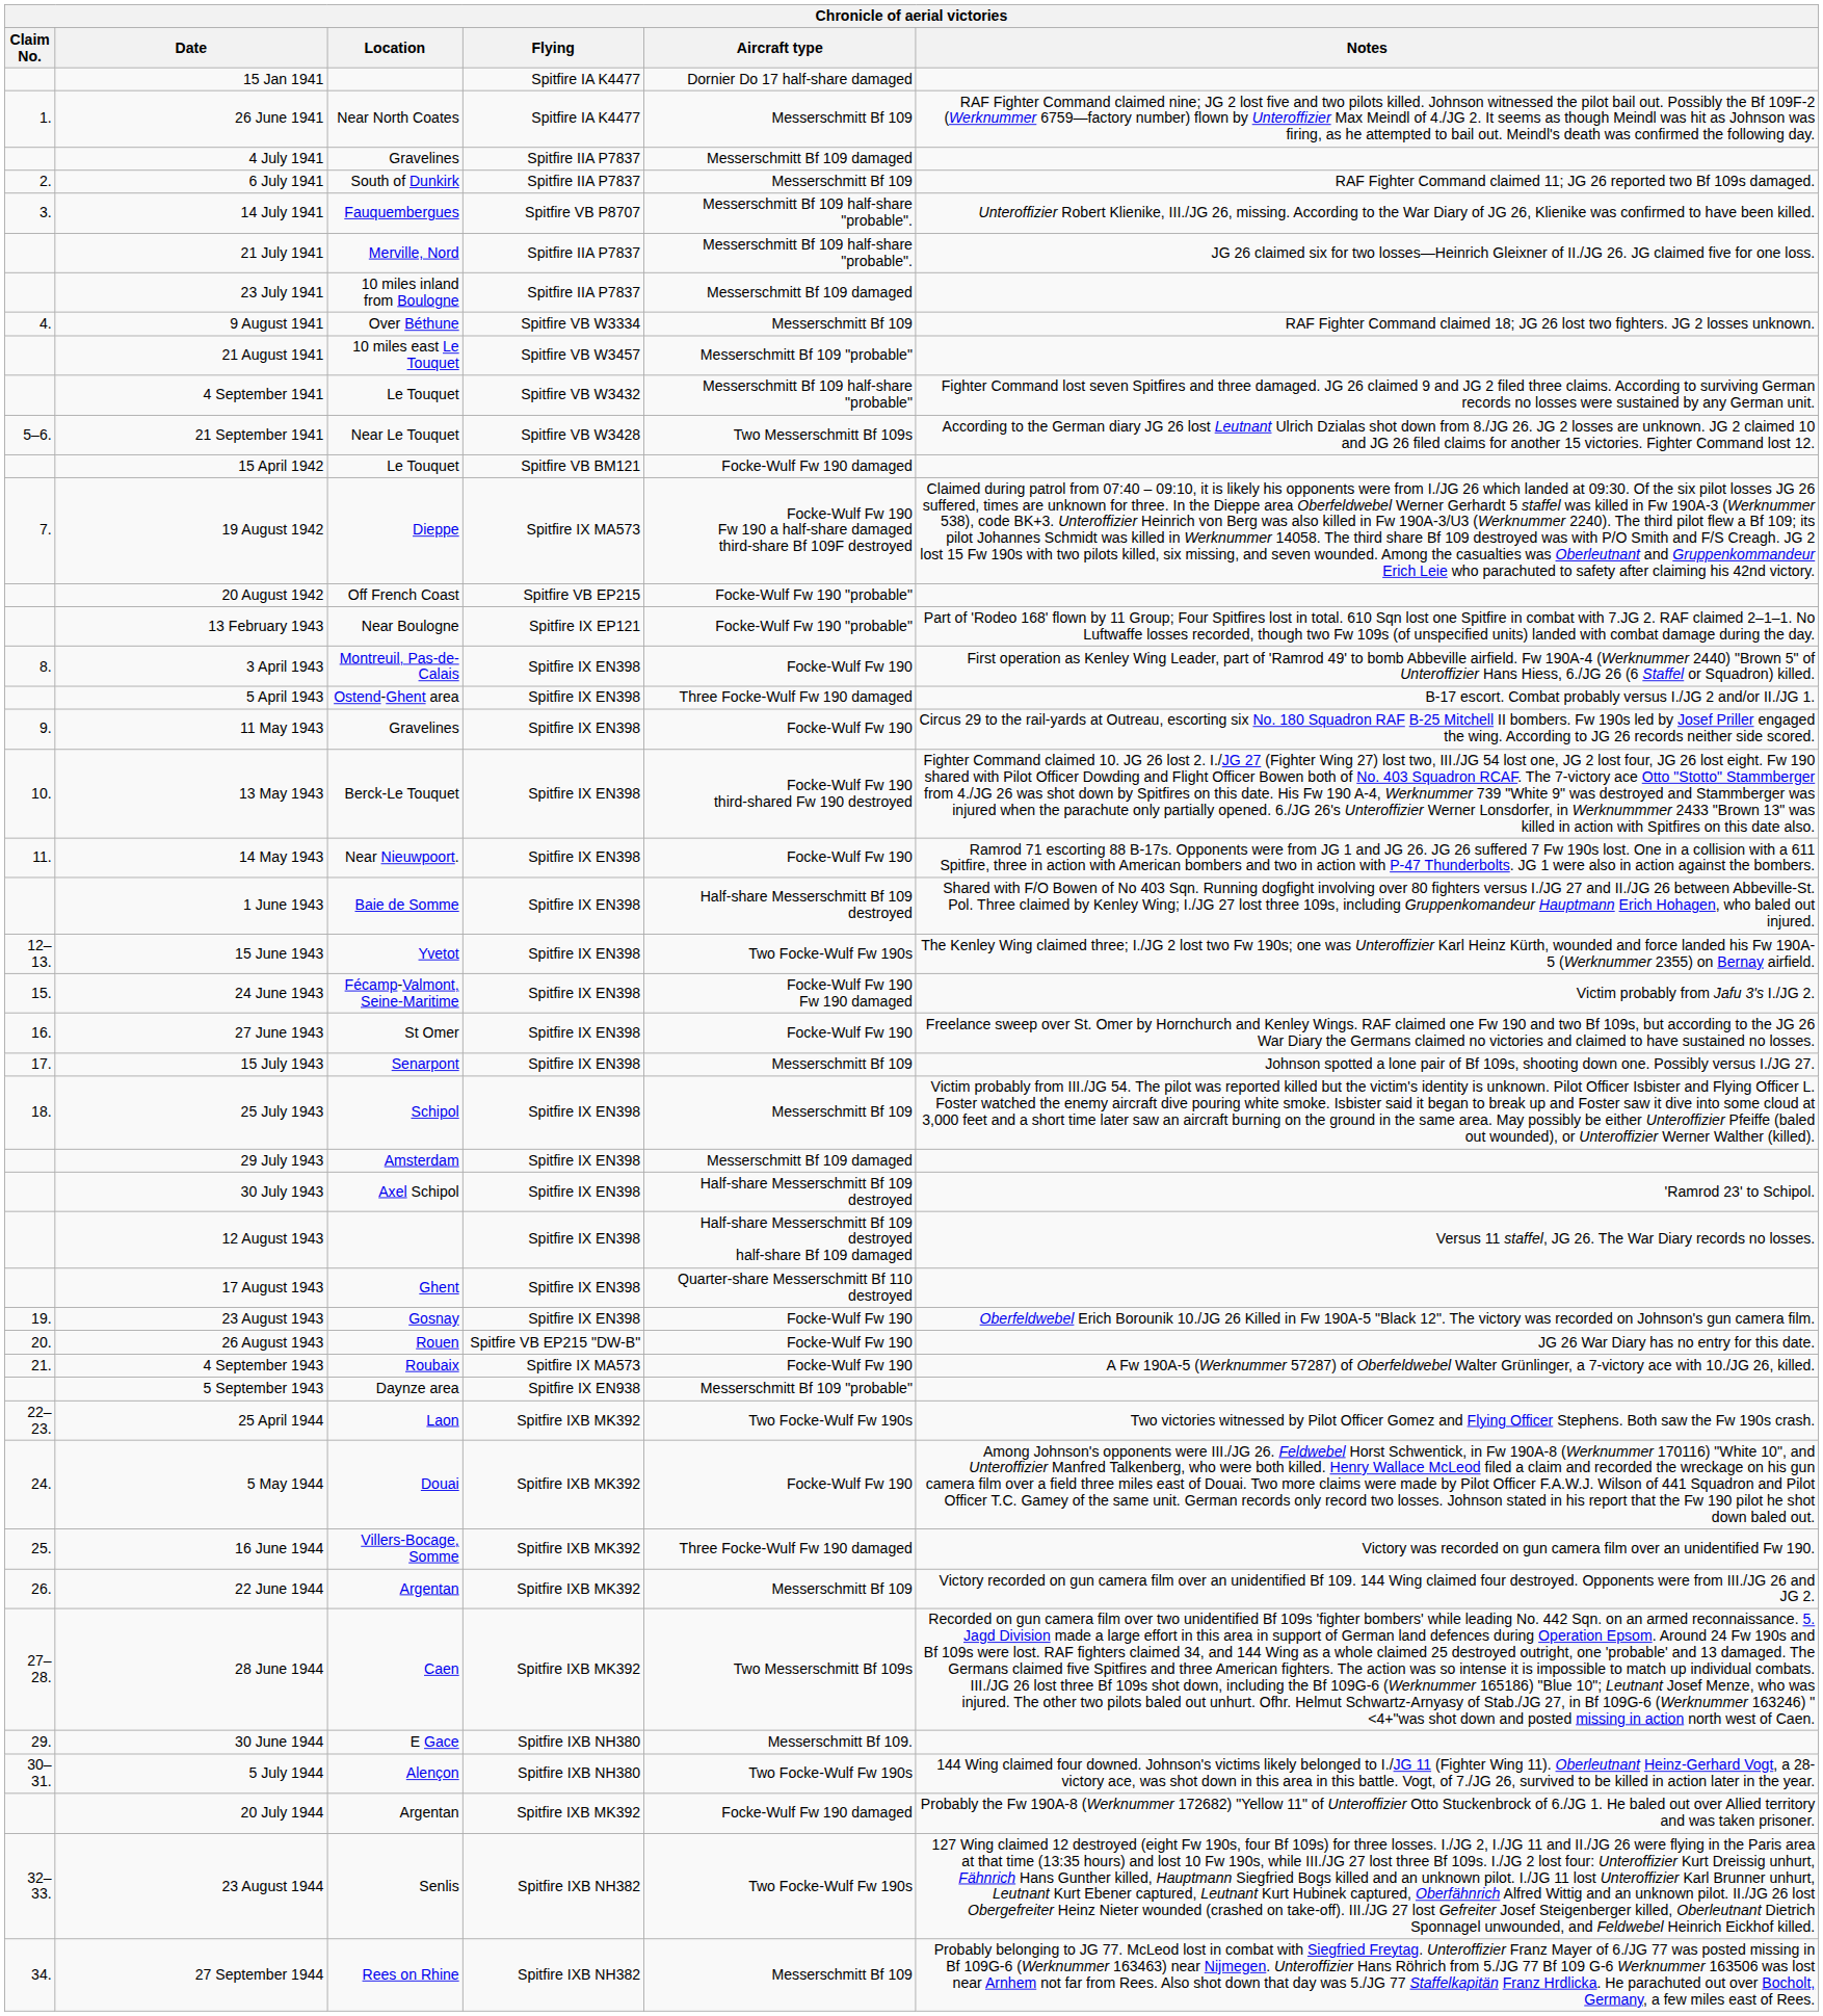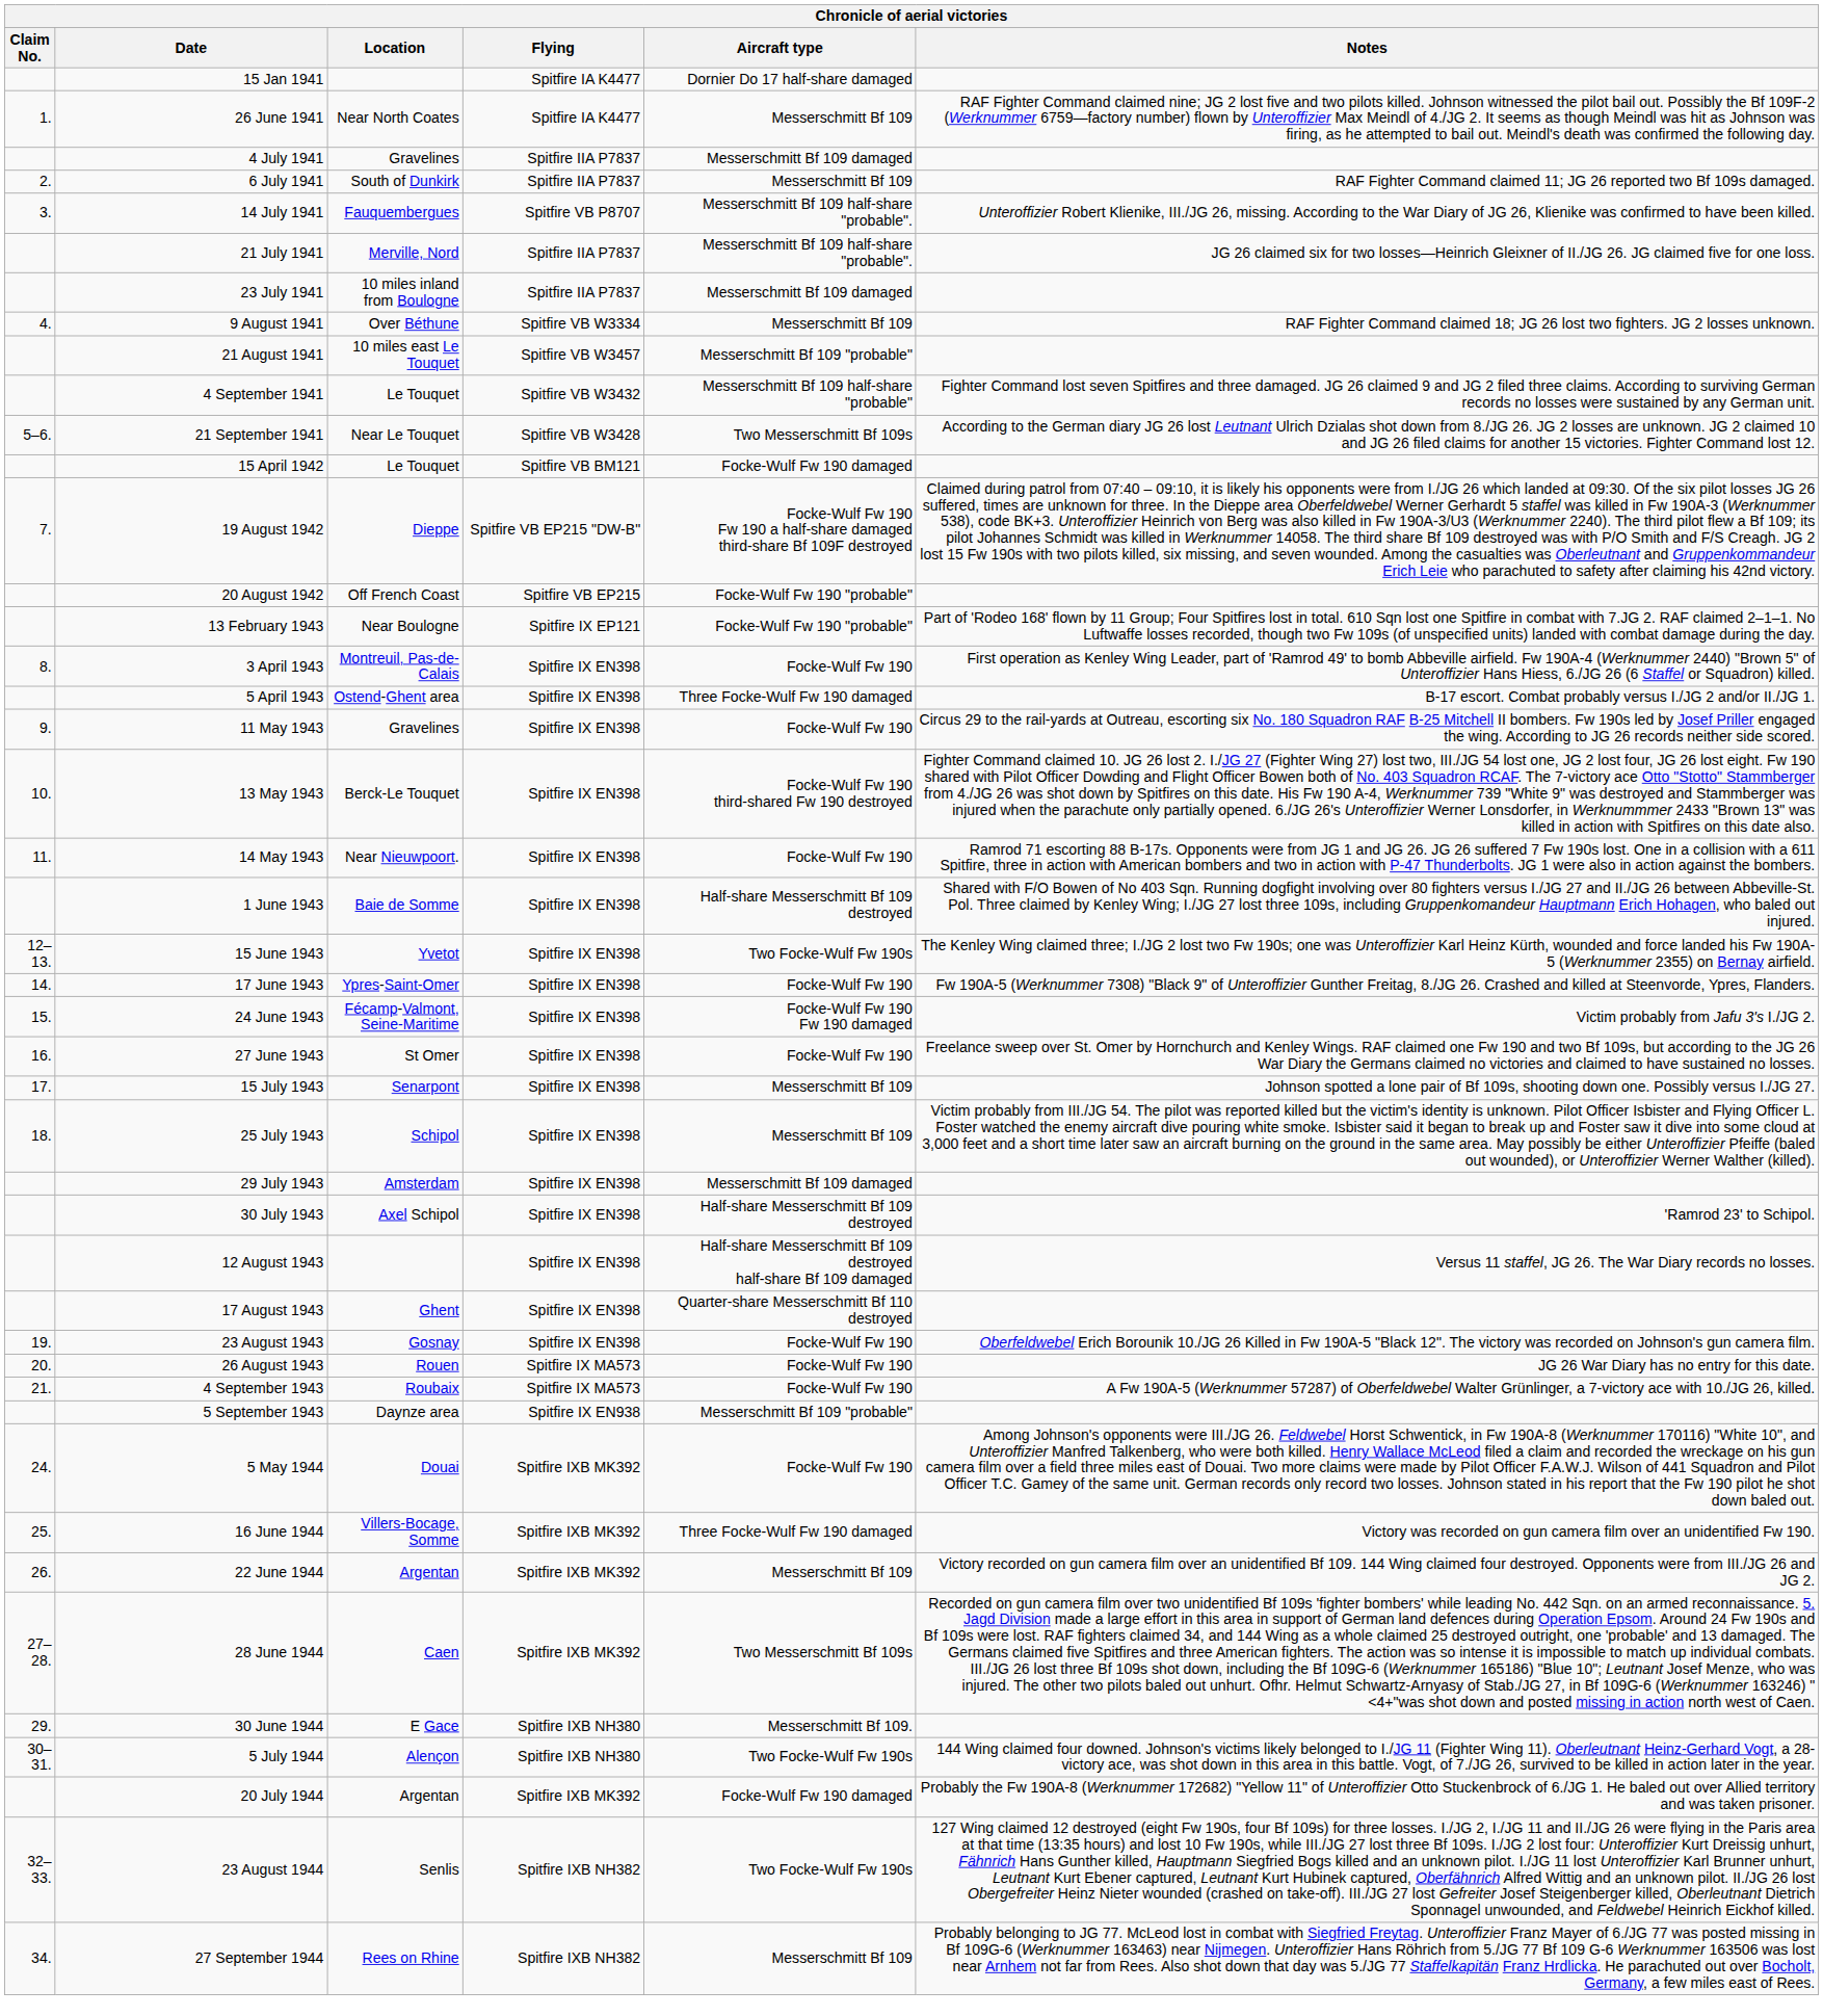19 August 1942 | Flying: Spitfire IX MA573 -> Spitfire VB EP215 "DW-B"
+ row: 14. | 17 June 1943 | Ypres-Saint-Omer | Spitfire IX EN398 | Focke-Wulf Fw 190 | Fw 190A-5 (Werknummer 7308) "Black 9" of Unteroffizier Gunther Freitag, 8./JG 26. Crashed and killed at Steenvorde, Ypres, Flanders.
26 August 1943 | Flying: Spitfire VB EP215 "DW-B" -> Spitfire IX MA573
- row: 22–23. | 25 April 1944 | Laon | Spitfire IXB MK392 | Two Focke-Wulf Fw 190s | Two victories witnessed by Pilot Officer Gomez and Flying Officer Stephens. Both saw the Fw 190s crash.
